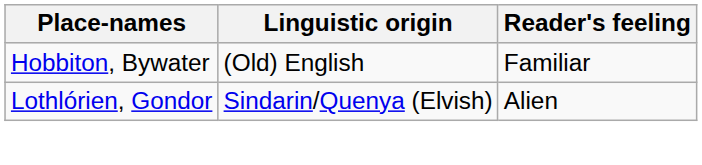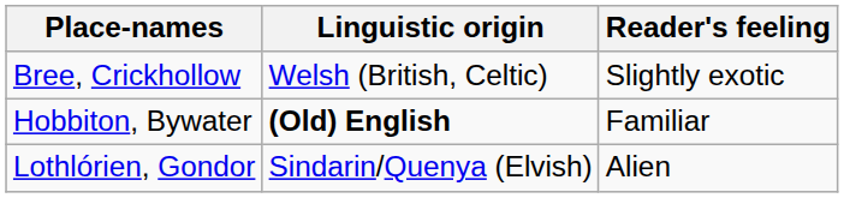+ row: Bree, Crickhollow | Welsh (British, Celtic) | Slightly exotic
Hobbiton, Bywater | Linguistic origin: normal -> bold
